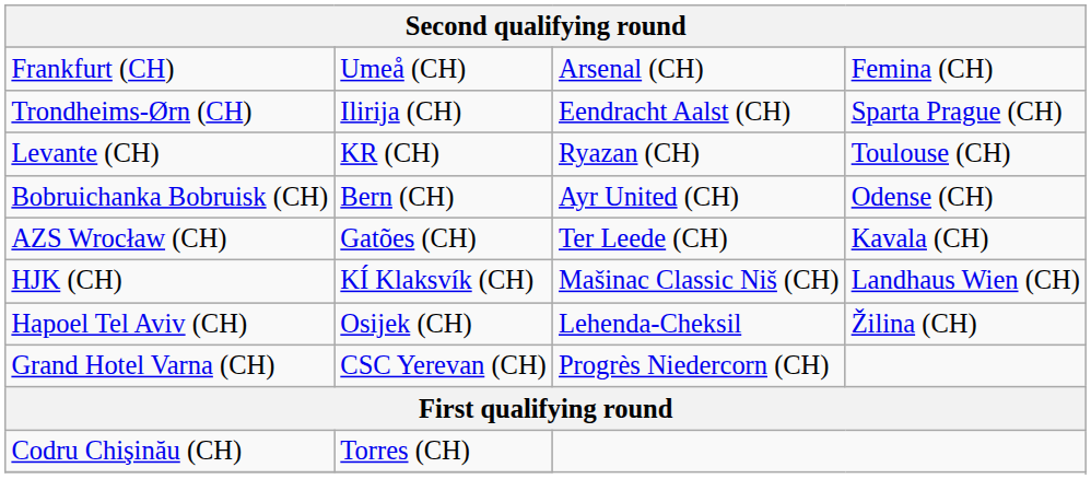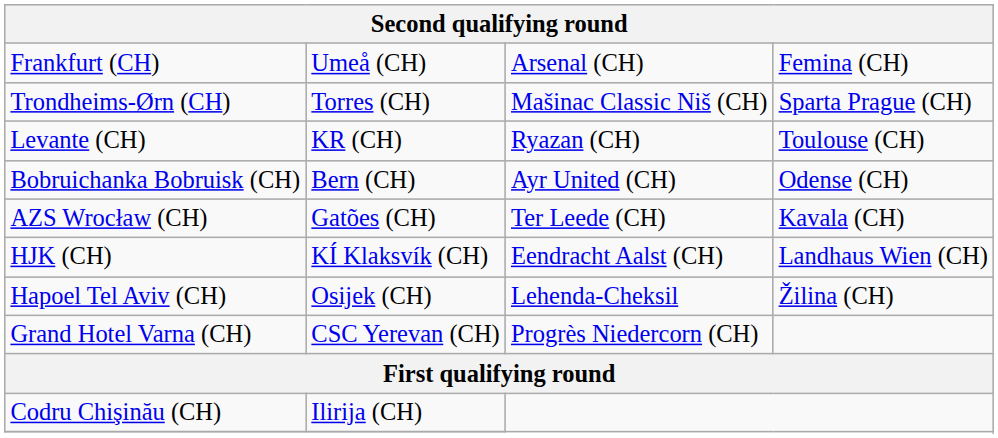Trondheims-Ørn (CH) | column 2: Ilirija (CH) -> Torres (CH)
Trondheims-Ørn (CH) | column 3: Eendracht Aalst (CH) -> Mašinac Classic Niš (CH)
HJK (CH) | column 3: Mašinac Classic Niš (CH) -> Eendracht Aalst (CH)
Codru Chişinău (CH) | column 2: Torres (CH) -> Ilirija (CH)
